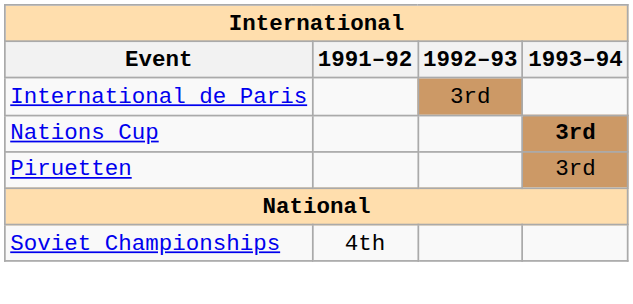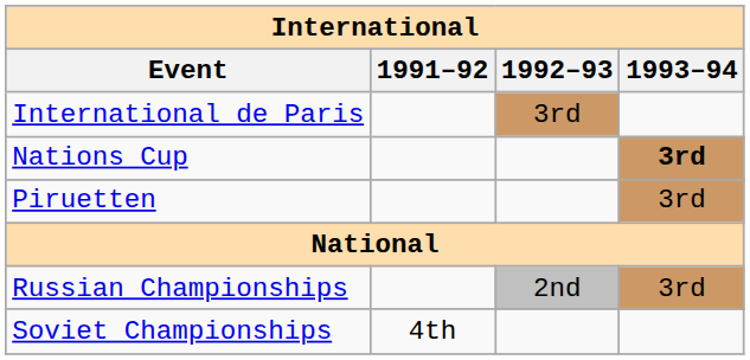+ row: Russian Championships | 2nd | 3rd
